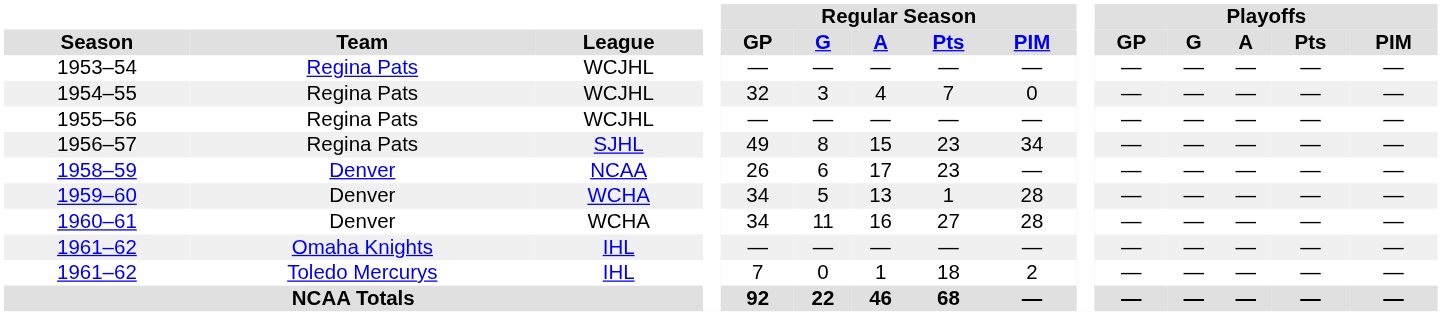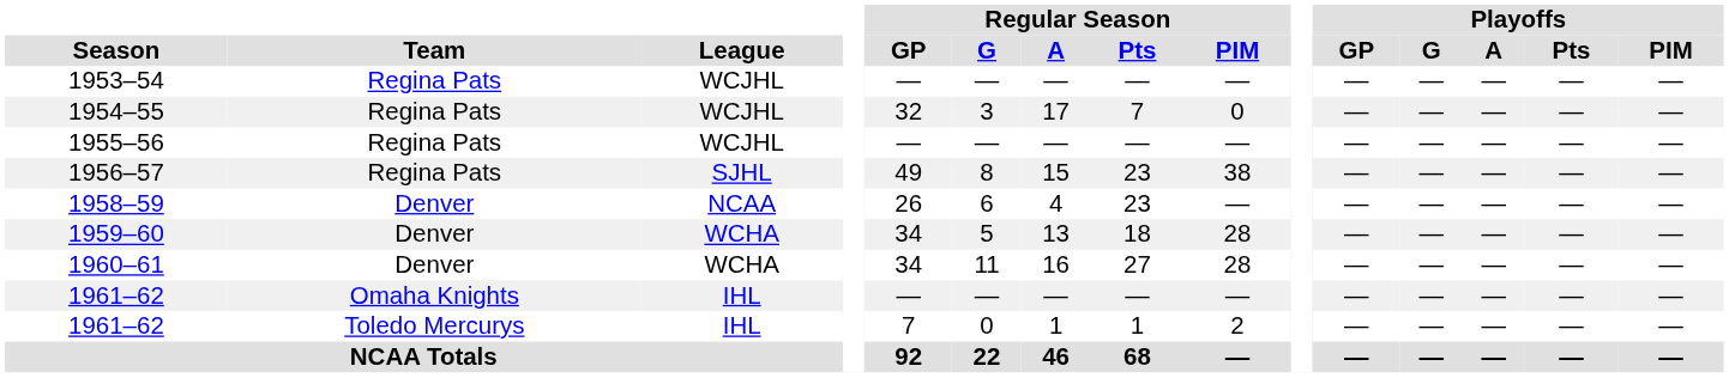1954–55 | Regular Season / A: 4 -> 17
1956–57 | Regular Season / PIM: 34 -> 38
1958–59 | Regular Season / A: 17 -> 4
1959–60 | Regular Season / Pts: 1 -> 18
1961–62 / Toledo Mercurys | Regular Season / Pts: 18 -> 1
